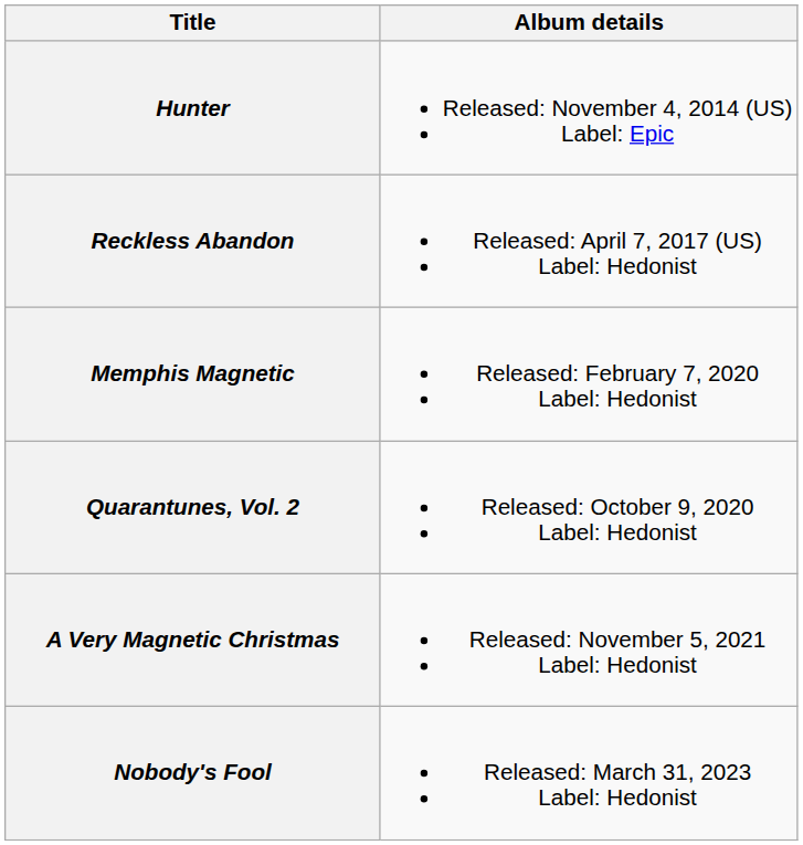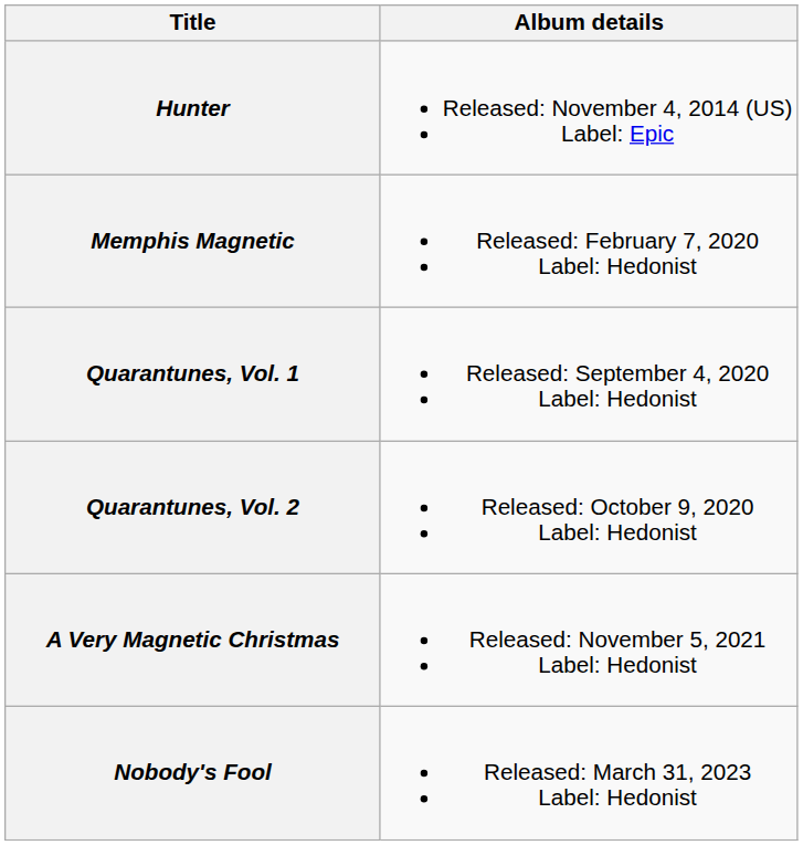- row: Reckless Abandon | Released: April 7, 2017 (US) Label: Hedonist
+ row: Quarantunes, Vol. 1 | Released: September 4, 2020 Label: Hedonist
